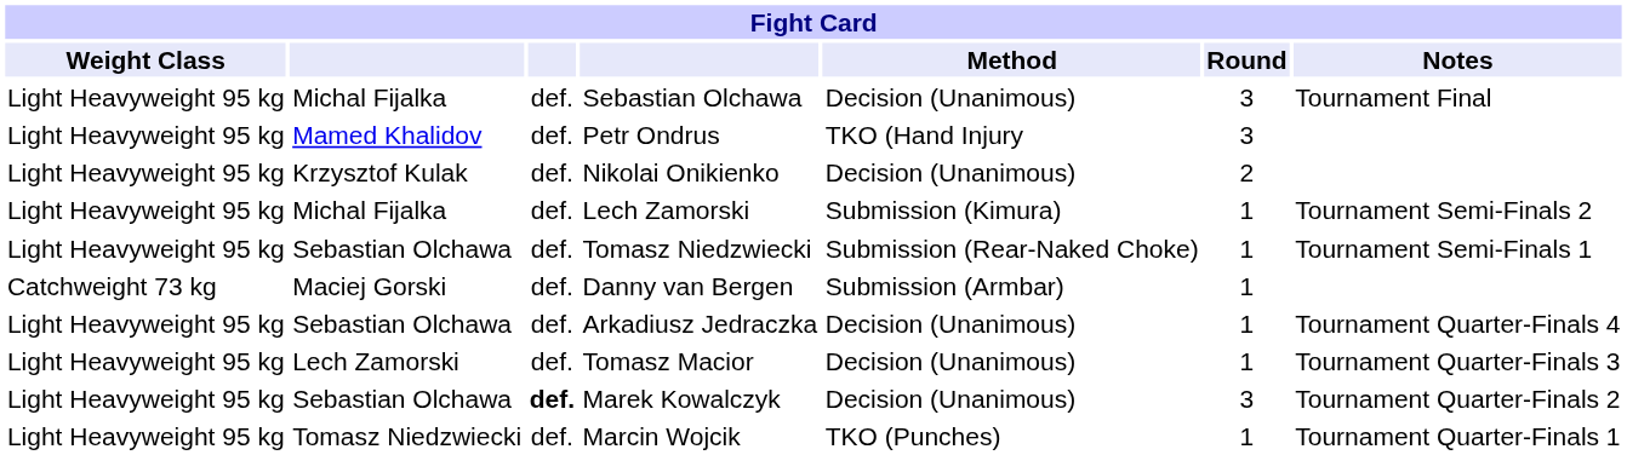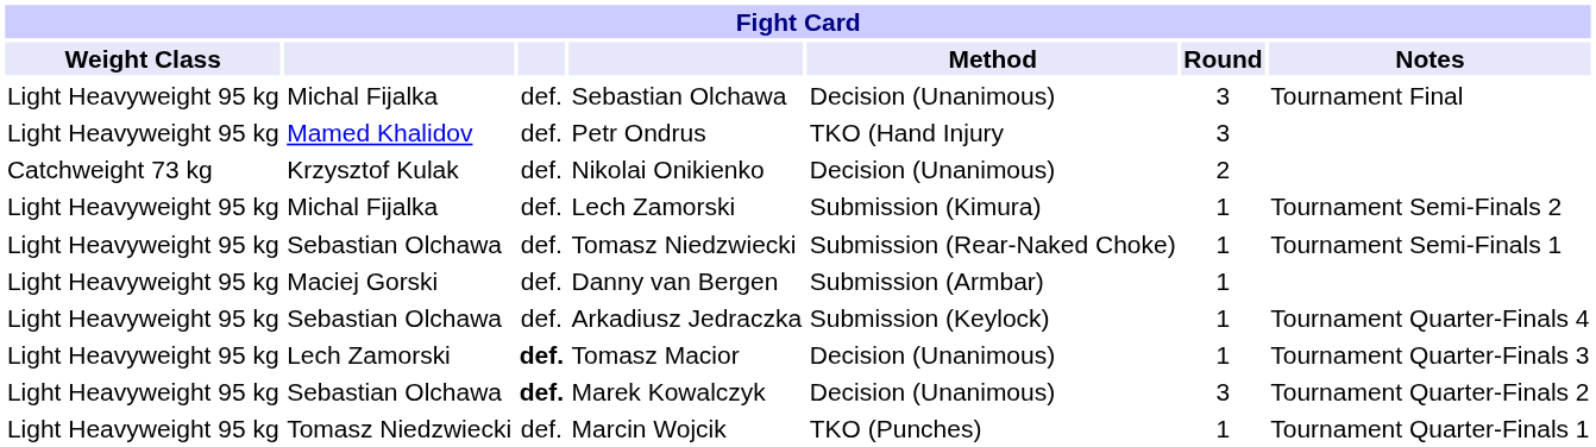Nikolai Onikienko | Weight Class: Light Heavyweight 95 kg -> Catchweight 73 kg
Danny van Bergen | Weight Class: Catchweight 73 kg -> Light Heavyweight 95 kg
Arkadiusz Jedraczka | Method: Decision (Unanimous) -> Submission (Keylock)
Tomasz Macior | column 3: normal -> bold
